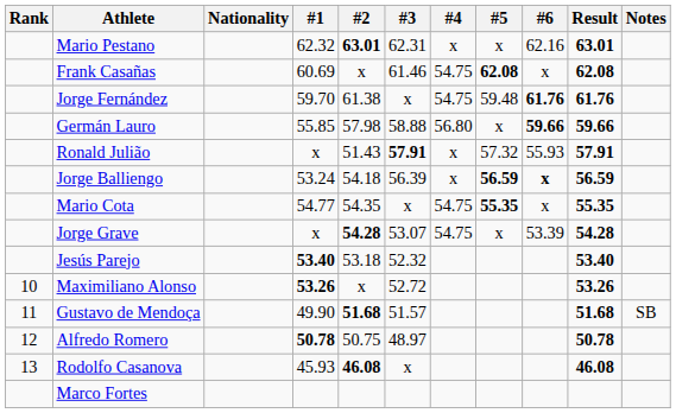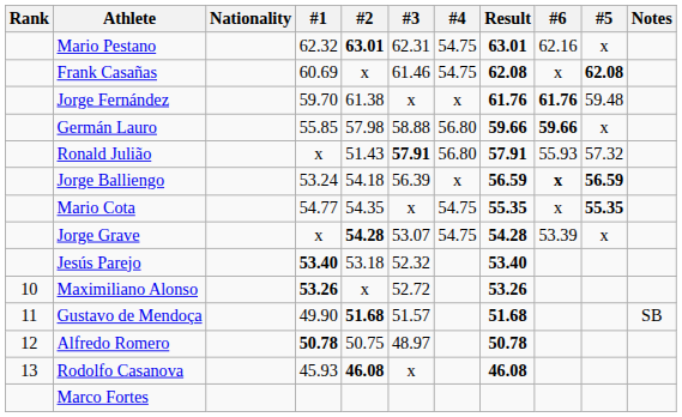columns swapped: #5 <-> Result
Mario Pestano | #4: x -> 54.75
Jorge Fernández | #4: 54.75 -> x
Ronald Julião | #4: x -> 56.80
